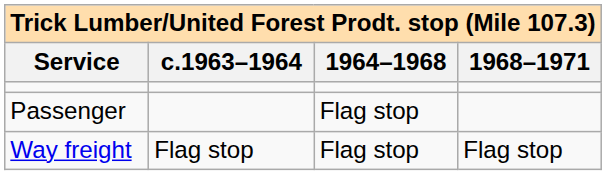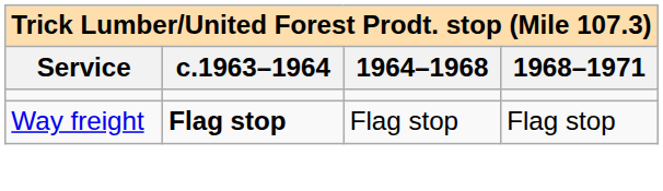- row: Passenger | Flag stop
Way freight | c.1963–1964: normal -> bold
